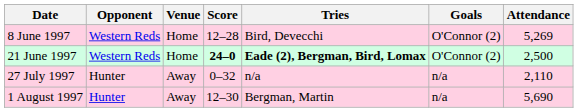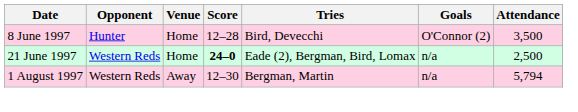8 June 1997 | Opponent: Western Reds -> Hunter
8 June 1997 | Attendance: 5,269 -> 3,500
21 June 1997 | Tries: bold -> normal
21 June 1997 | Goals: O'Connor (2) -> n/a
- row: 27 July 1997 | Hunter | Away | 0–32 | n/a | n/a | 2,110
1 August 1997 | Opponent: Hunter -> Western Reds
1 August 1997 | Attendance: 5,690 -> 5,794
